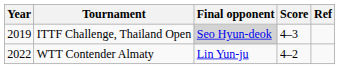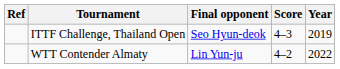columns swapped: Year <-> Ref
ITTF Challenge, Thailand Open | Final opponent: lightgrey background -> no background
